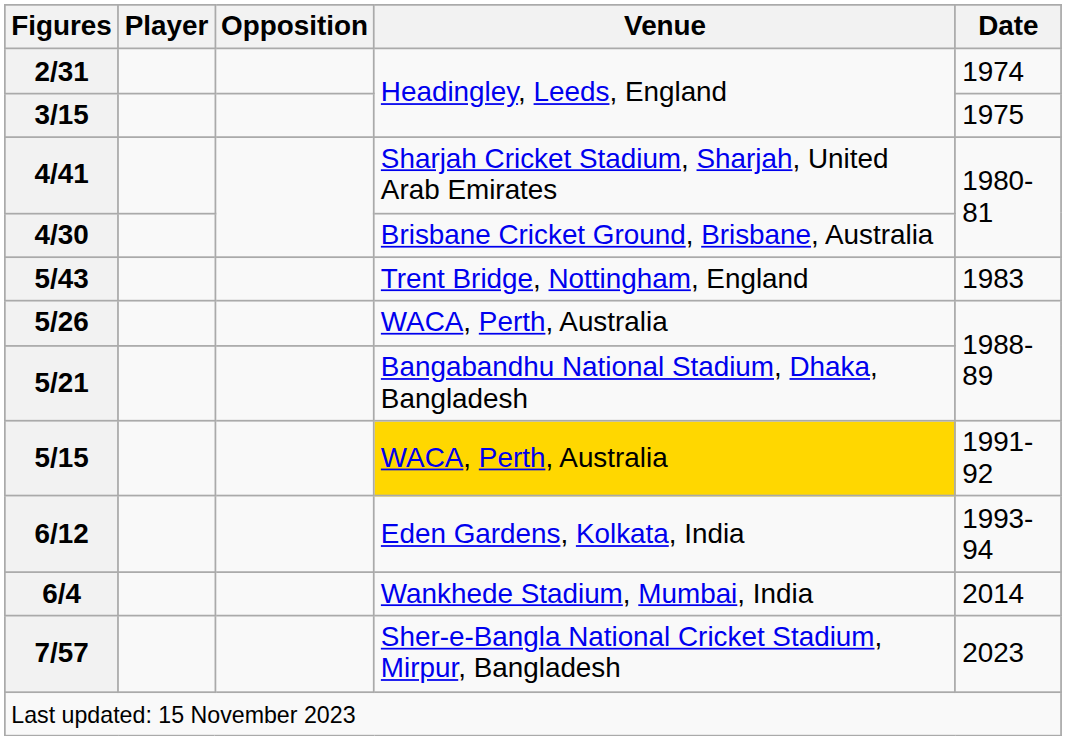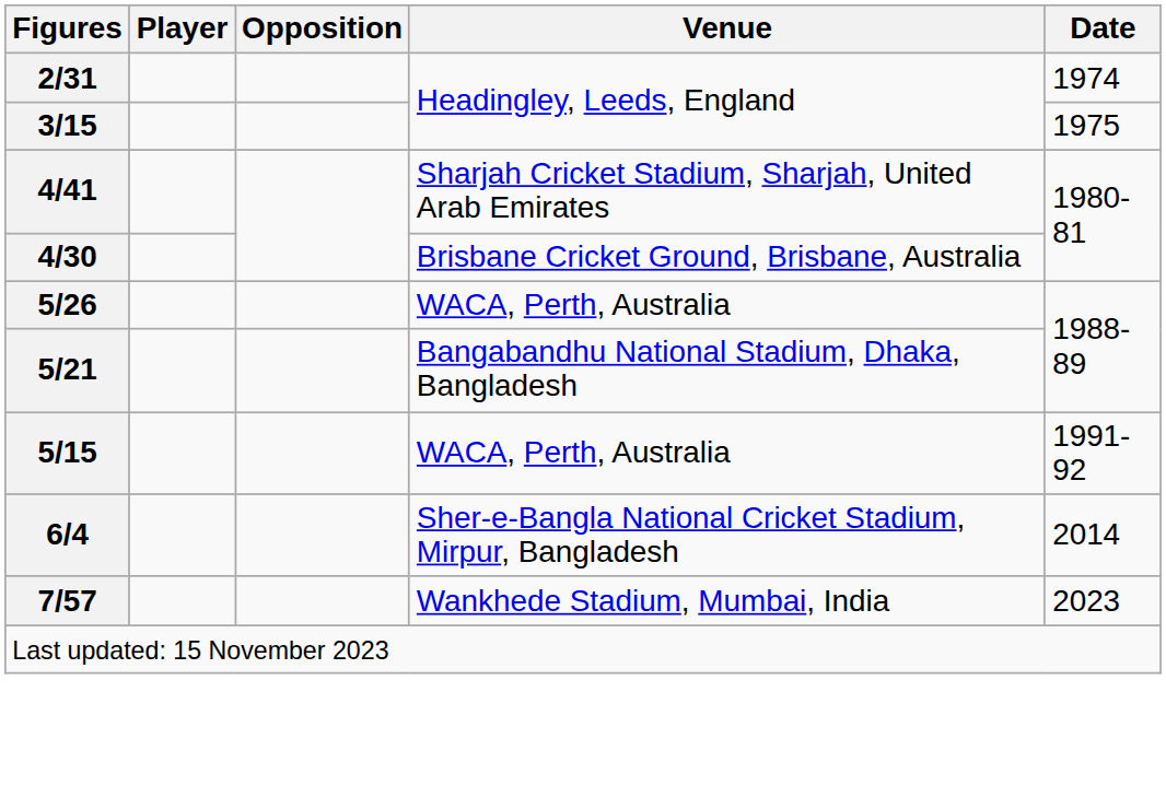- row: 5/43 | Trent Bridge, Nottingham, England | 1983
5/15 | Venue: gold background -> no background
- row: 6/12 | Eden Gardens, Kolkata, India | 1993-94
6/4 | Venue: Wankhede Stadium, Mumbai, India -> Sher-e-Bangla National Cricket Stadium, Mirpur, Bangladesh
7/57 | Venue: Sher-e-Bangla National Cricket Stadium, Mirpur, Bangladesh -> Wankhede Stadium, Mumbai, India
